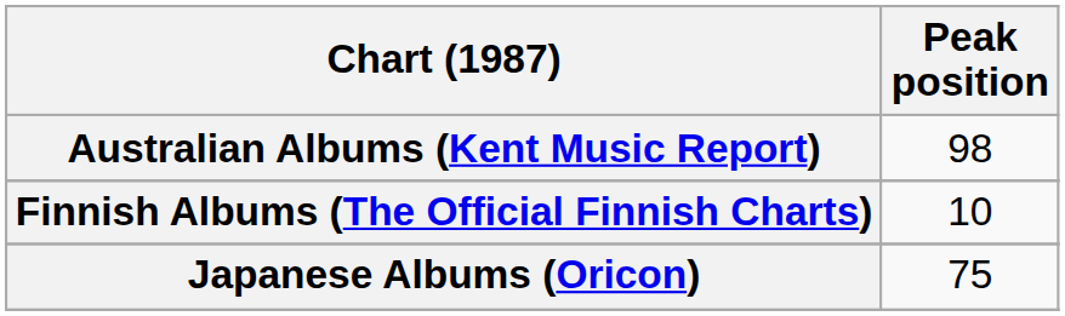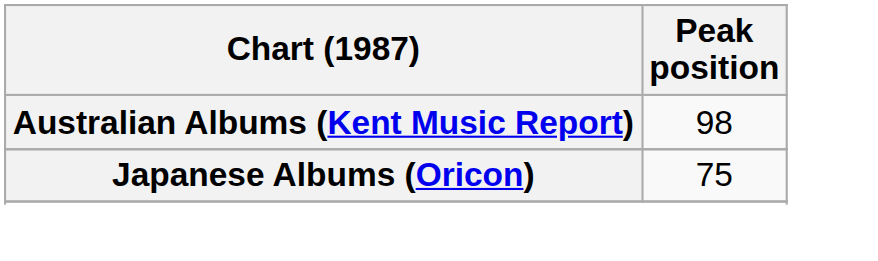- row: Finnish Albums (The Official Finnish Charts) | 10
